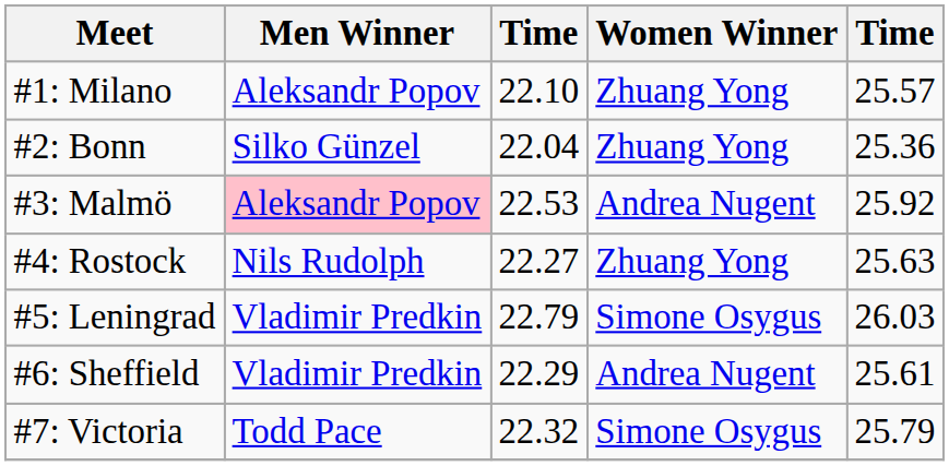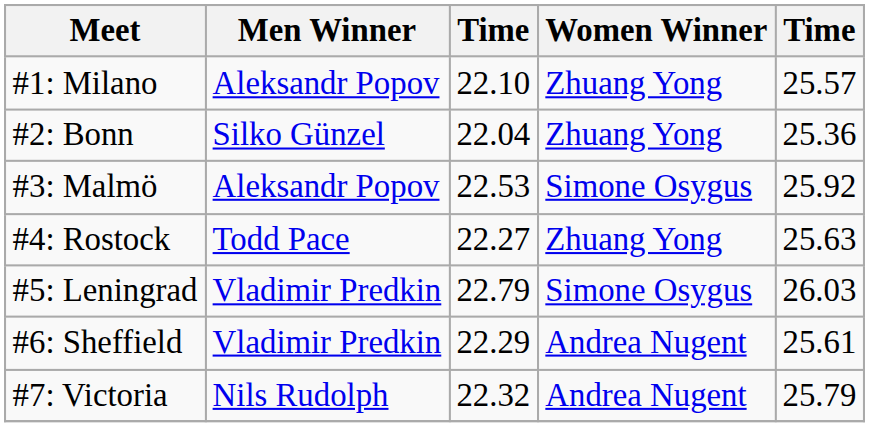#3: Malmö | Men Winner: pink background -> no background
#3: Malmö | Women Winner: Andrea Nugent -> Simone Osygus
#4: Rostock | Men Winner: Nils Rudolph -> Todd Pace
#7: Victoria | Men Winner: Todd Pace -> Nils Rudolph
#7: Victoria | Women Winner: Simone Osygus -> Andrea Nugent
